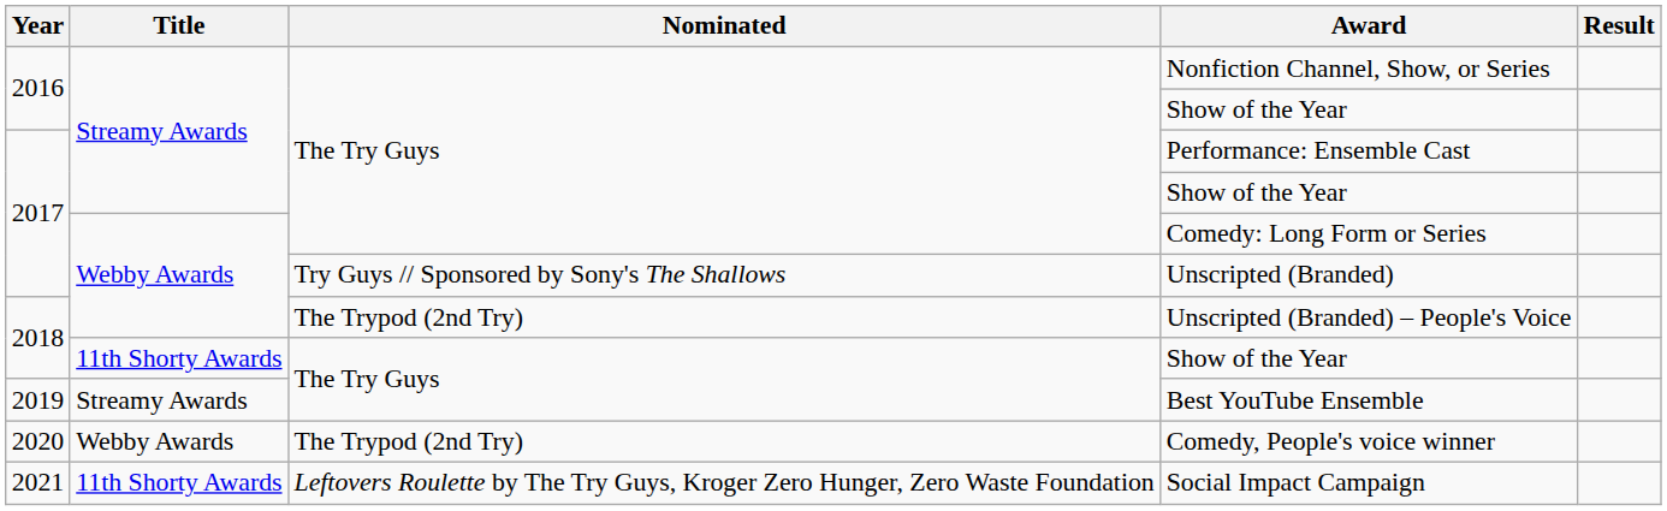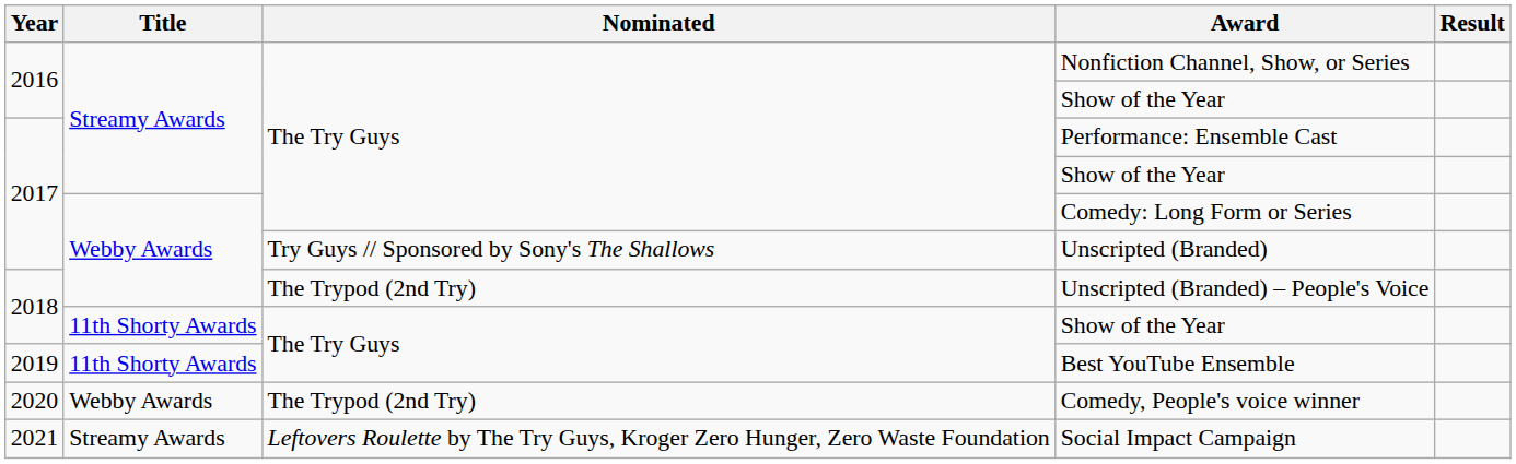Best YouTube Ensemble | Title: Streamy Awards -> 11th Shorty Awards
Social Impact Campaign | Title: 11th Shorty Awards -> Streamy Awards
